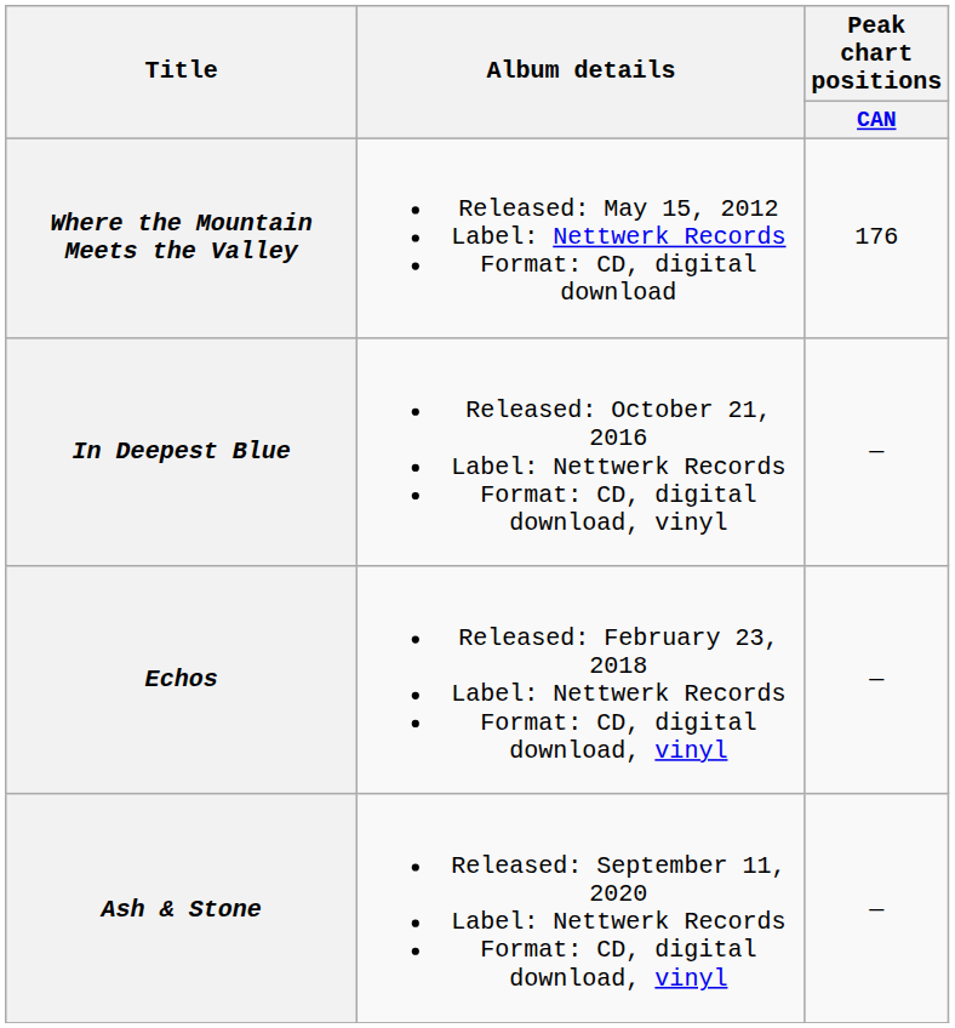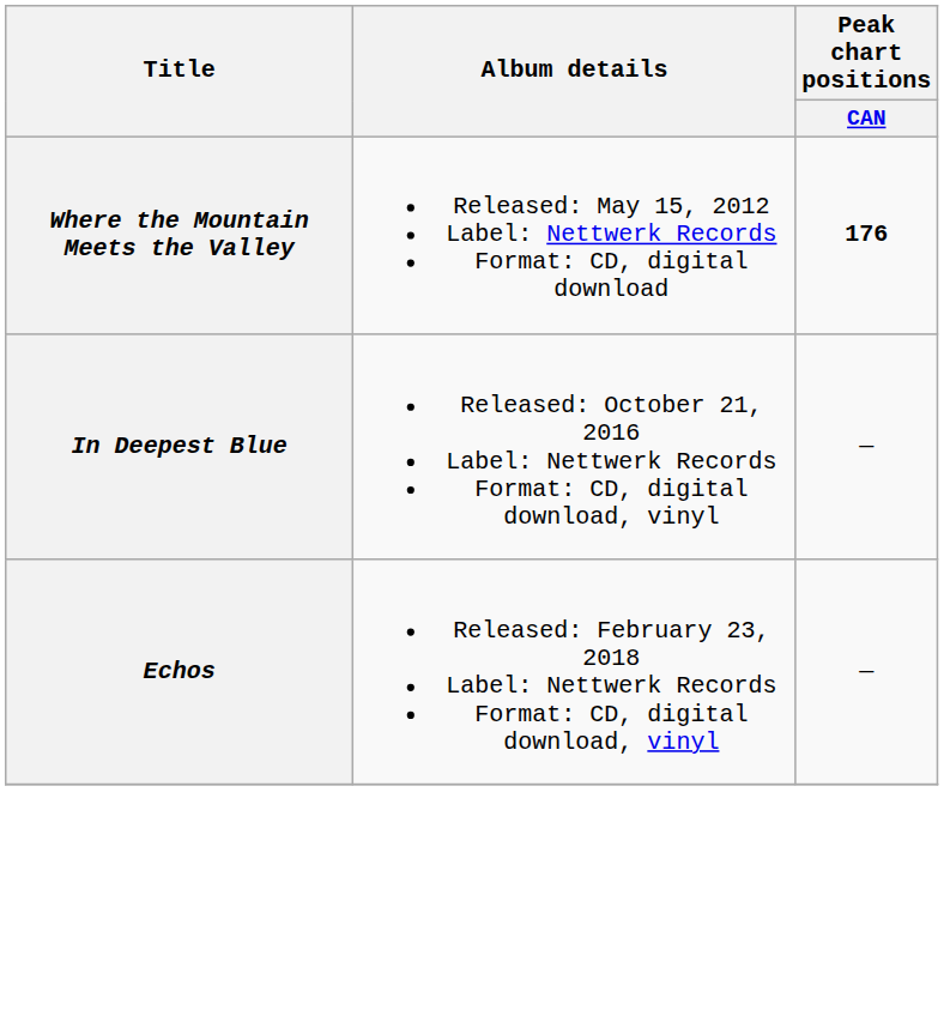Where the Mountain Meets the Valley | Peak chart positions / CAN: normal -> bold
- row: Ash & Stone | Released: September 11, 2020 Label: Nettwerk Records Format: CD, digital download, vinyl | —
